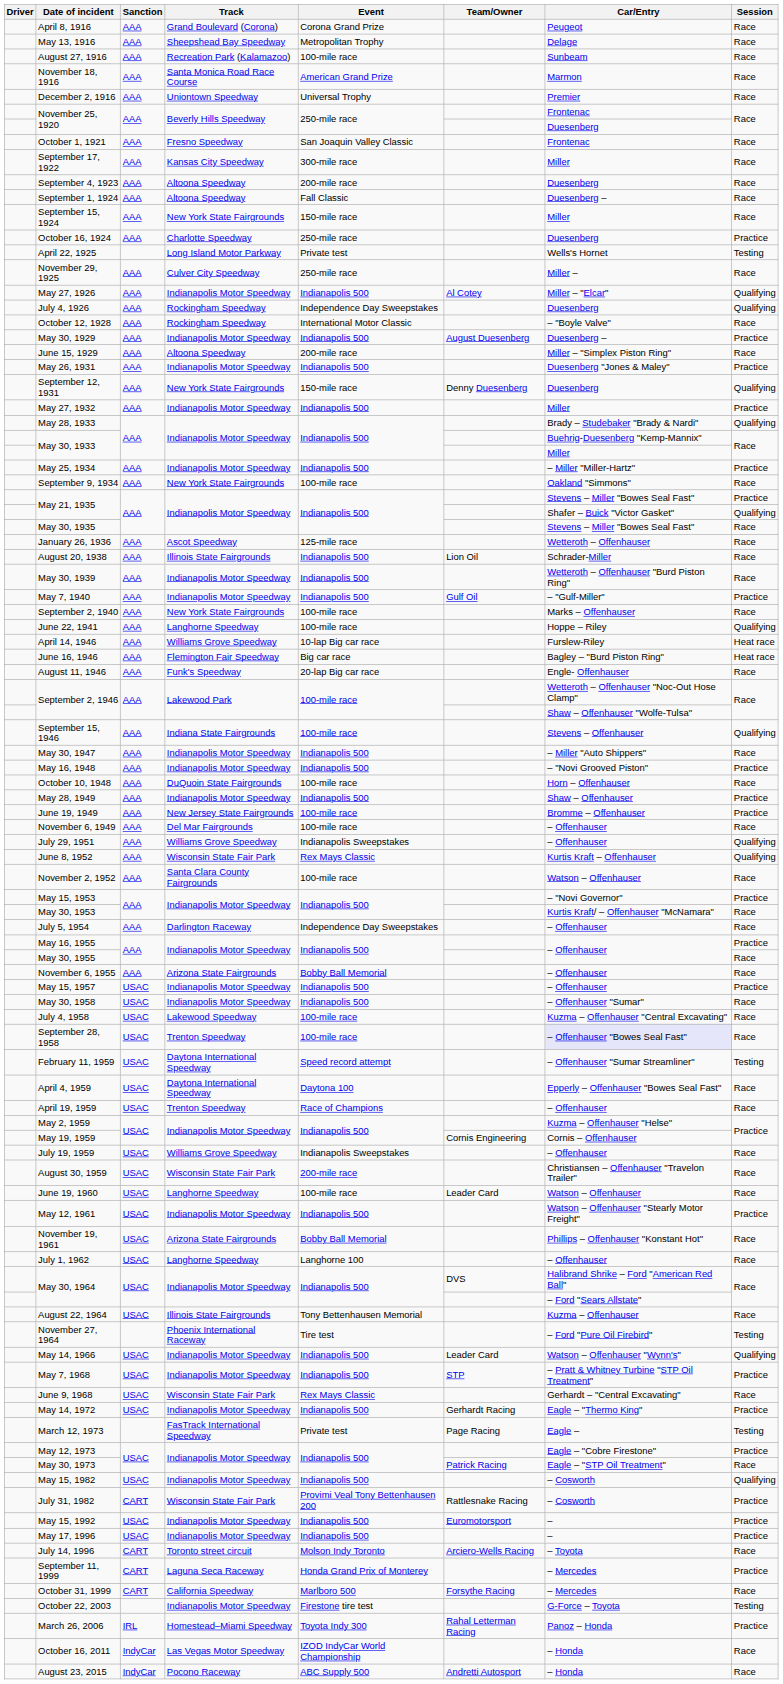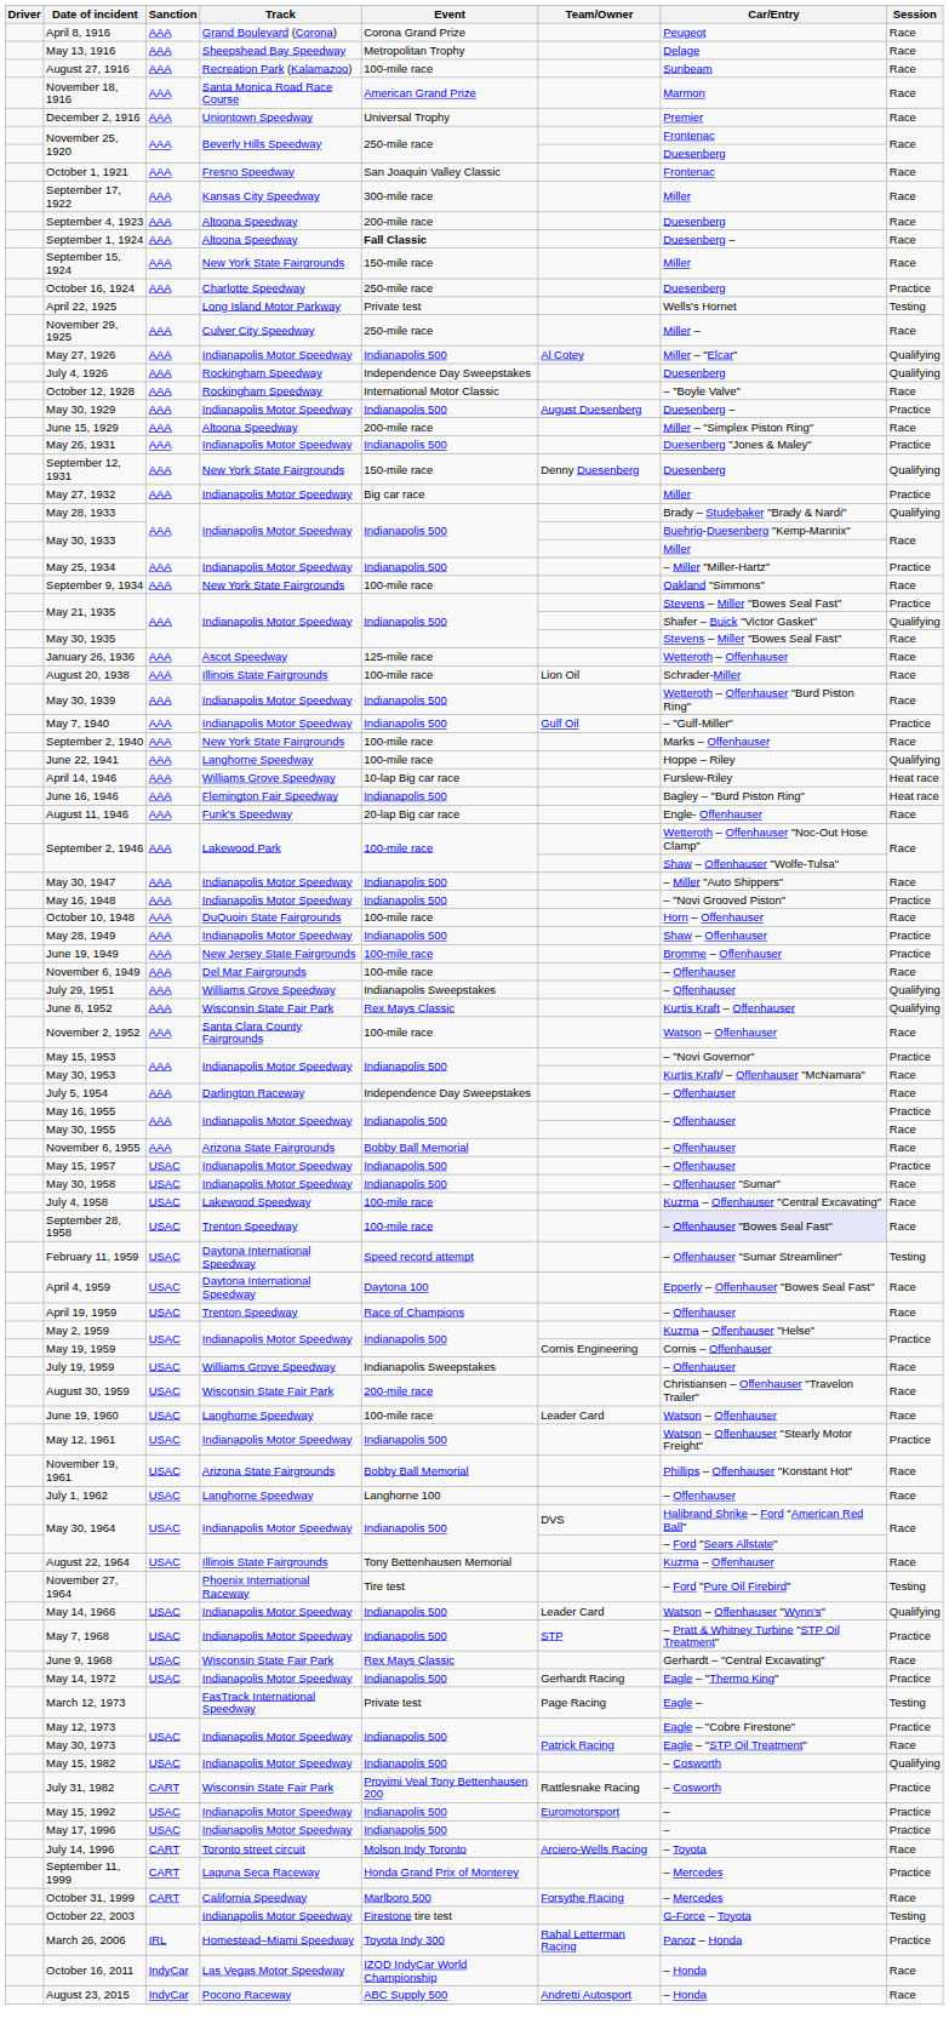September 1, 1924 | Event: normal -> bold
May 27, 1932 | Event: Indianapolis 500 -> Big car race
August 20, 1938 | Event: Indianapolis 500 -> 100-mile race
June 16, 1946 | Event: Big car race -> Indianapolis 500
- row: September 15, 1946 | AAA | Indiana State Fairgrounds | 100-mile race | Stevens – Offenhauser | Qualifying
